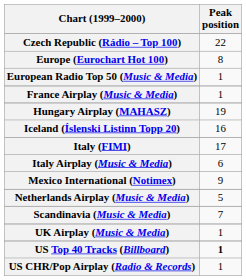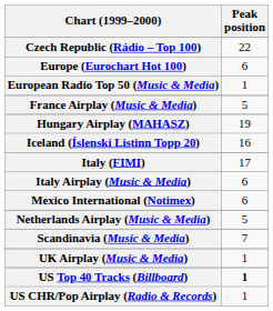Europe (Eurochart Hot 100) | Peak position: 8 -> 6
France Airplay (Music & Media) | Peak position: 1 -> 5
Mexico International (Notimex) | Peak position: 9 -> 6
